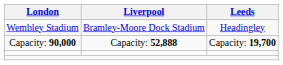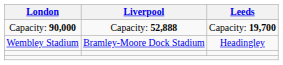rows swapped: Wembley Stadium <-> Capacity: 90,000
